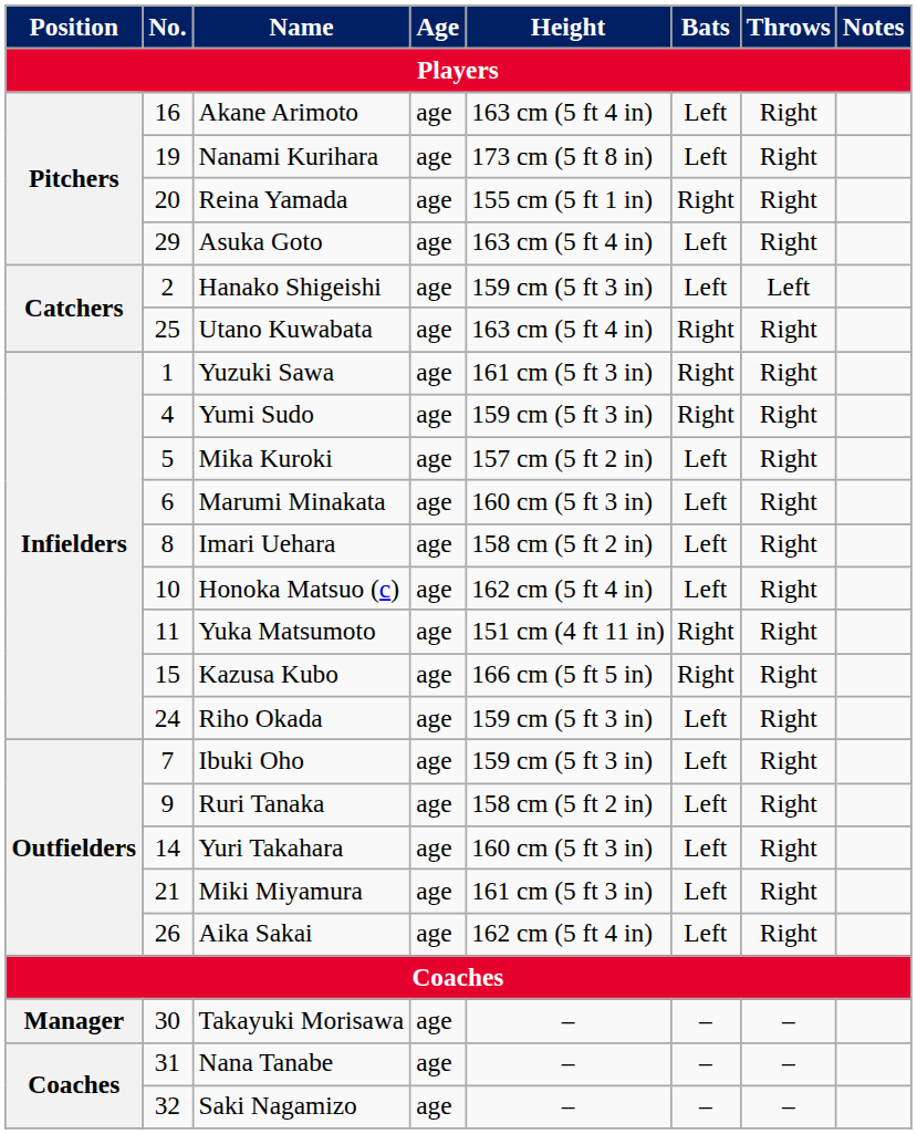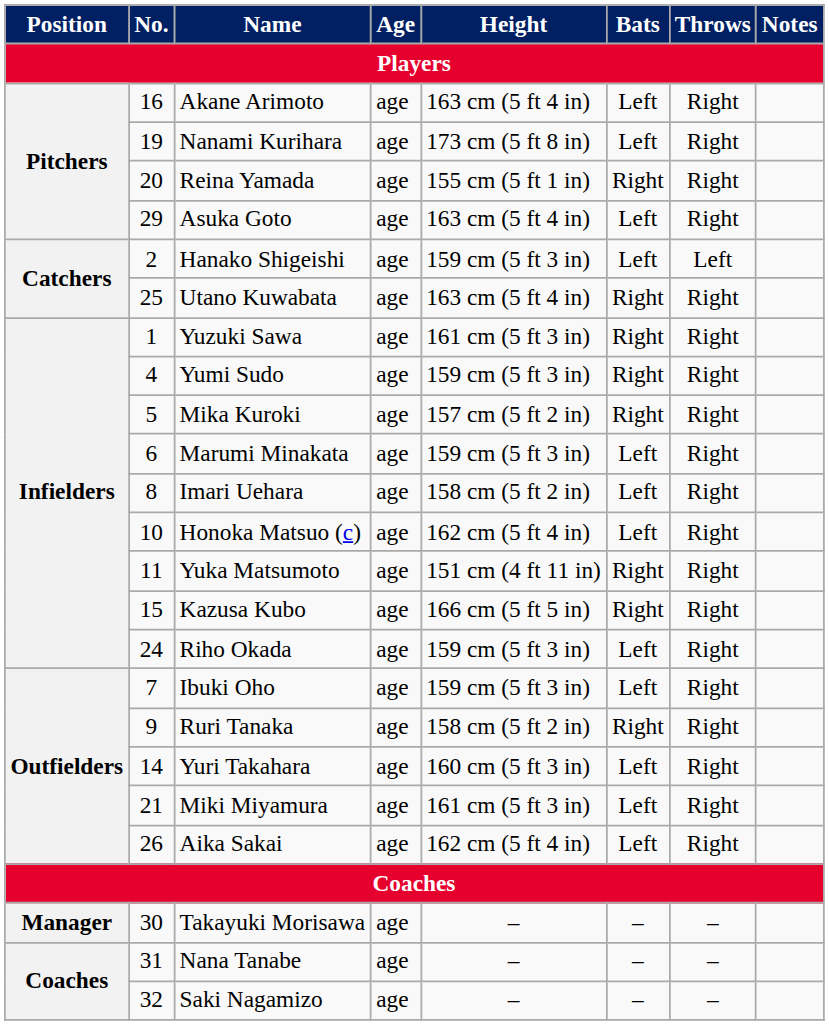Mika Kuroki | Bats: Left -> Right
Marumi Minakata | Height: 160 cm (5 ft 3 in) -> 159 cm (5 ft 3 in)
Ruri Tanaka | Bats: Left -> Right
